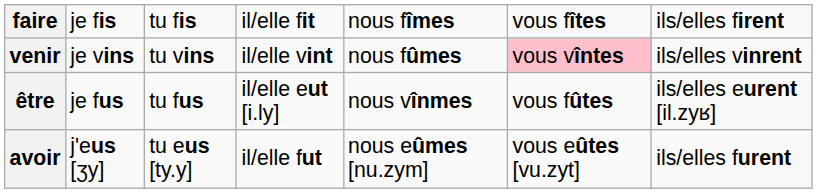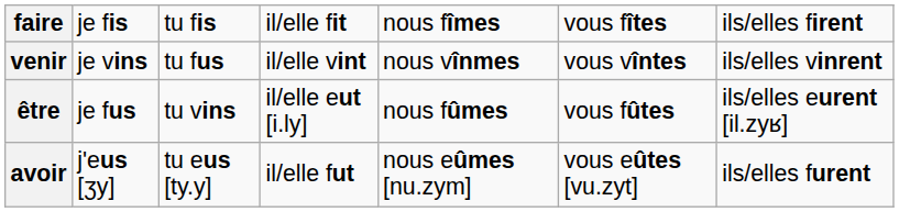venir | column 3: tu vins -> tu fus
venir | column 5: nous fûmes -> nous vînmes
venir | column 6: pink background -> no background
être | column 3: tu fus -> tu vins
être | column 5: nous vînmes -> nous fûmes
